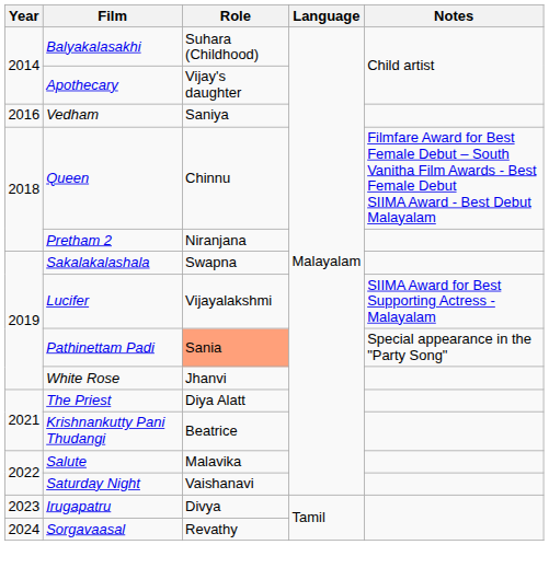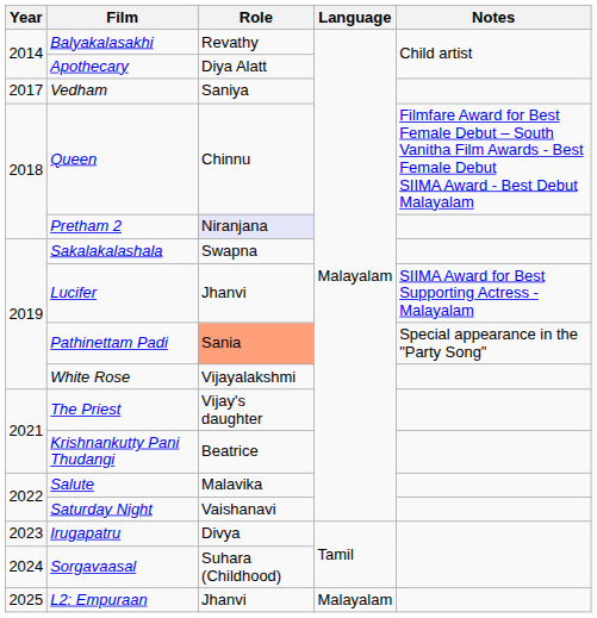Balyakalasakhi | Role: Suhara (Childhood) -> Revathy
Apothecary | Role: Vijay's daughter -> Diya Alatt
Vedham | Year: 2016 -> 2017
Pretham 2 | Role: no background -> lavender background
Lucifer | Role: Vijayalakshmi -> Jhanvi
White Rose | Role: Jhanvi -> Vijayalakshmi
The Priest | Role: Diya Alatt -> Vijay's daughter
Sorgavaasal | Role: Revathy -> Suhara (Childhood)
+ row: 2025 | L2: Empuraan | Jhanvi | Malayalam
